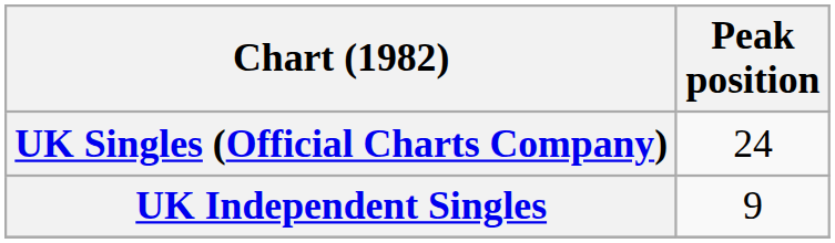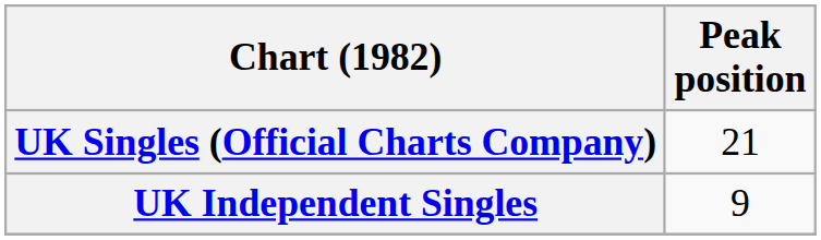UK Singles (Official Charts Company) | Peak position: 24 -> 21
